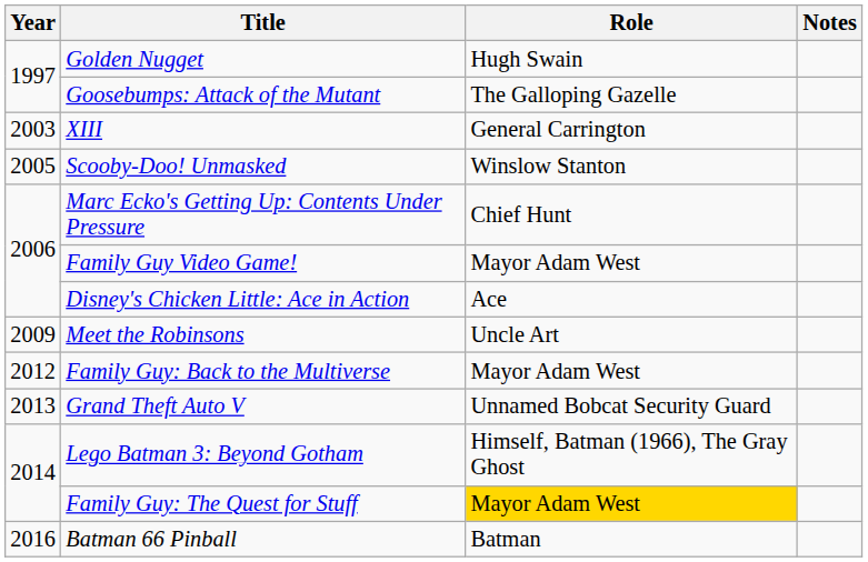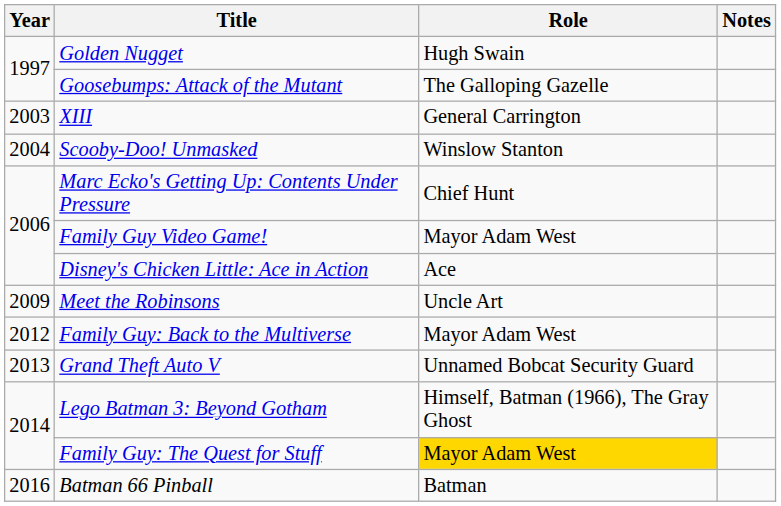Scooby-Doo! Unmasked | Year: 2005 -> 2004
